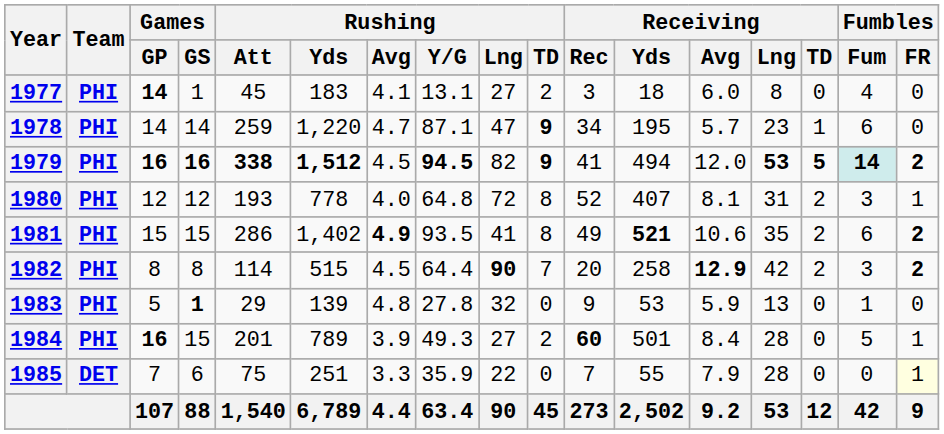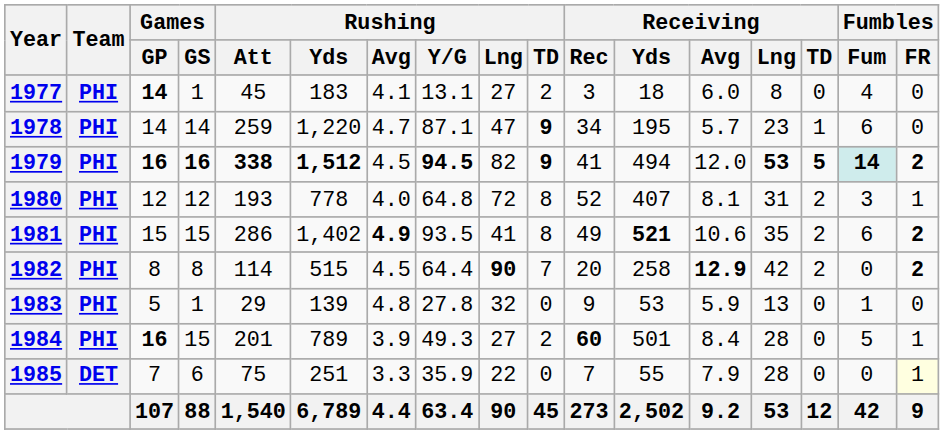1982 | Fumbles / Fum: 3 -> 0
1983 | Games / GS: bold -> normal
